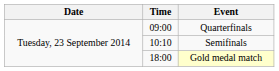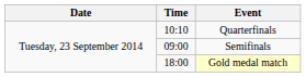Quarterfinals | Time: 09:00 -> 10:10
Semifinals | Time: 10:10 -> 09:00
